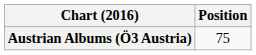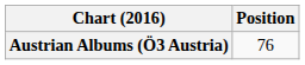Austrian Albums (Ö3 Austria) | Position: 75 -> 76
